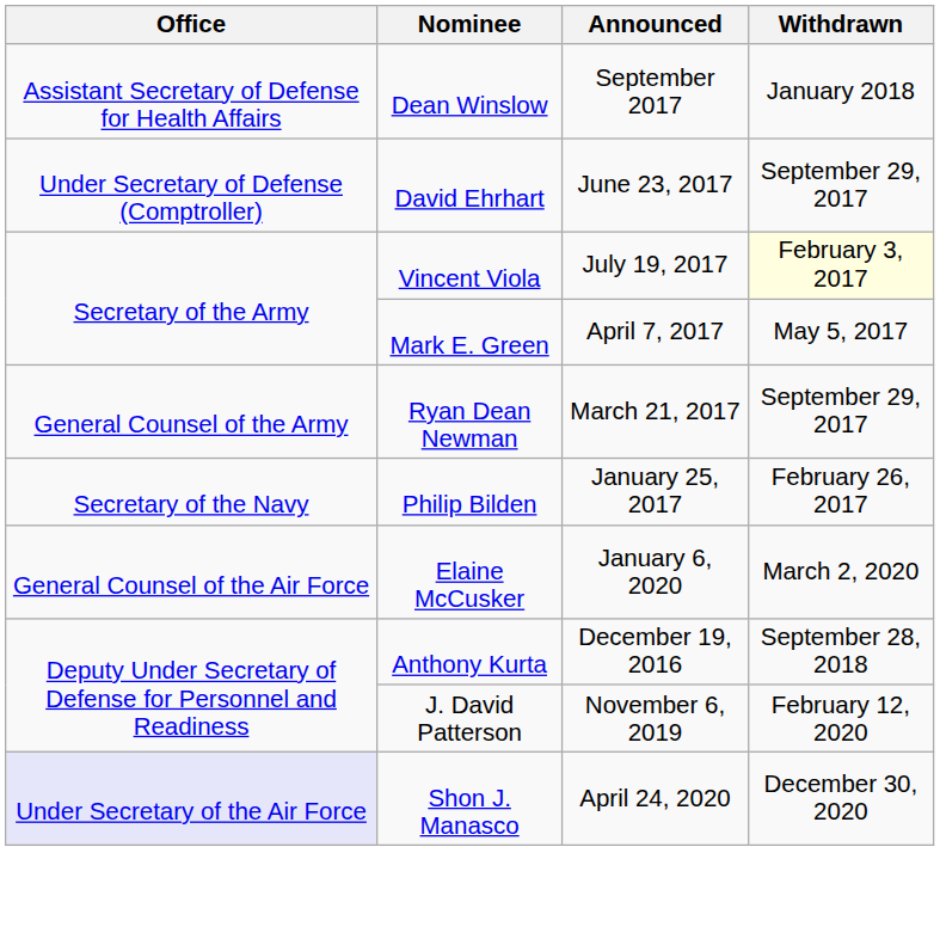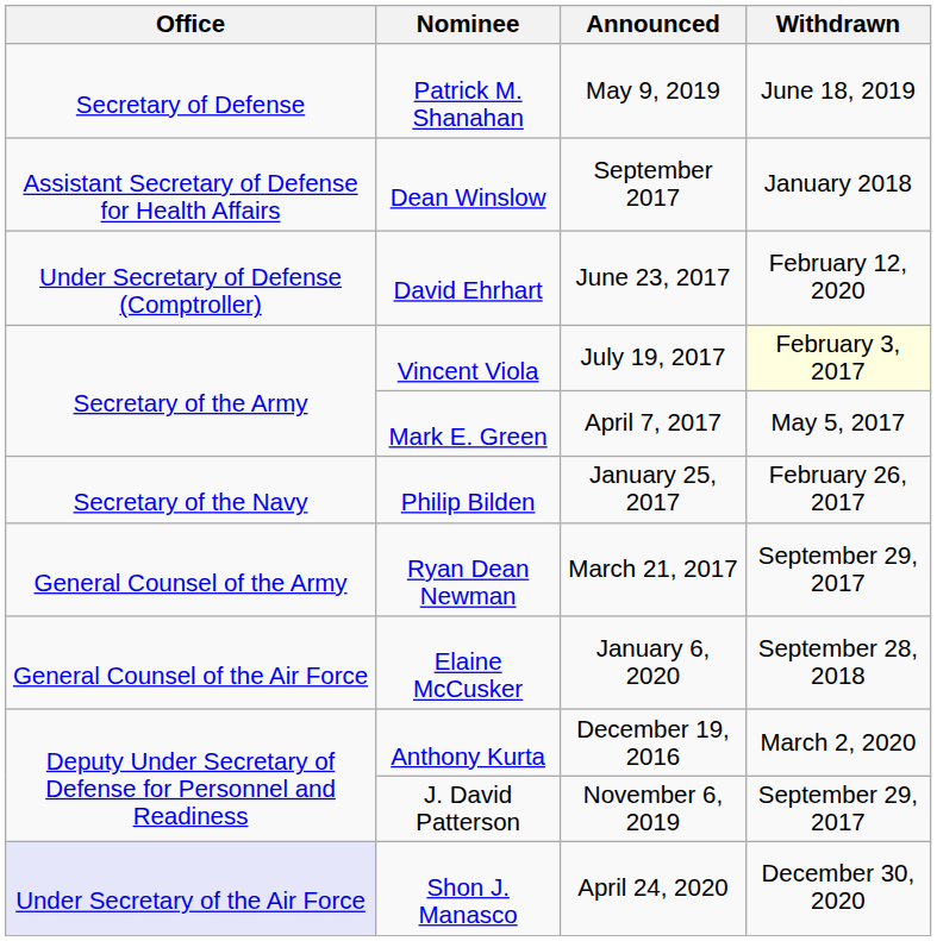+ row: Secretary of Defense | Patrick M. Shanahan | May 9, 2019 | June 18, 2019
David Ehrhart | Withdrawn: September 29, 2017 -> February 12, 2020
rows swapped: Ryan Dean Newman <-> Philip Bilden
Elaine McCusker | Withdrawn: March 2, 2020 -> September 28, 2018
Anthony Kurta | Withdrawn: September 28, 2018 -> March 2, 2020
J. David Patterson | Withdrawn: February 12, 2020 -> September 29, 2017
